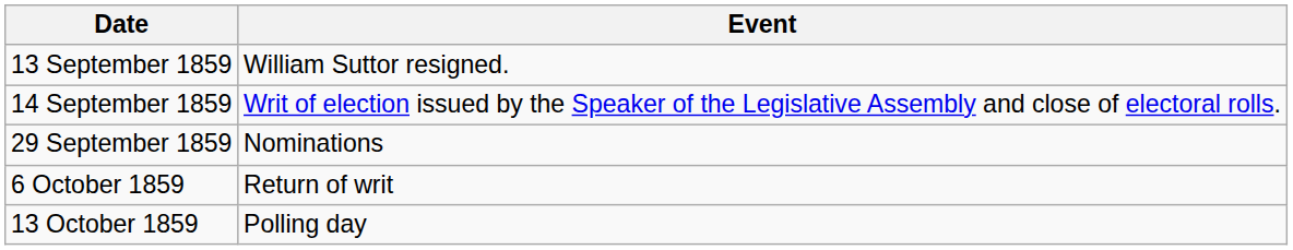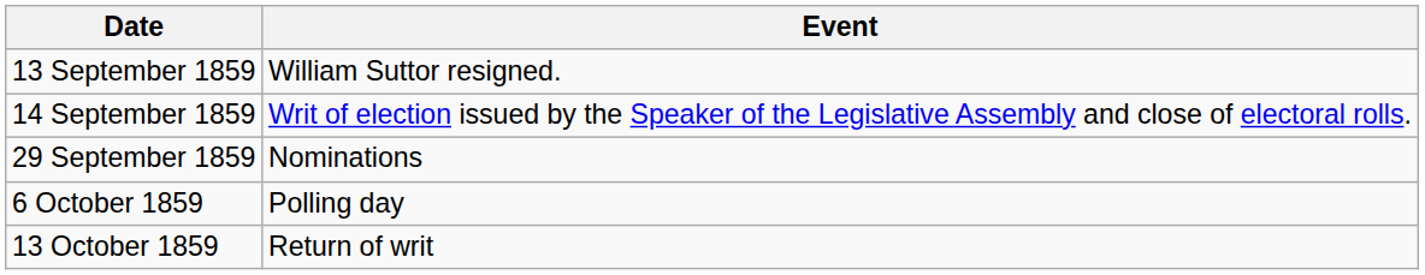6 October 1859 | Event: Return of writ -> Polling day
13 October 1859 | Event: Polling day -> Return of writ
